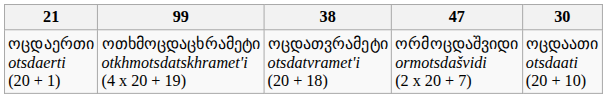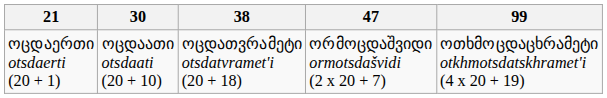columns swapped: 30 <-> 99
